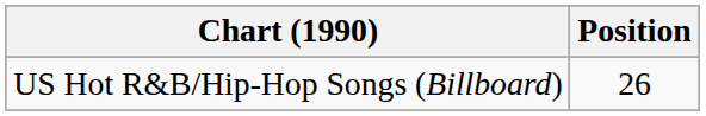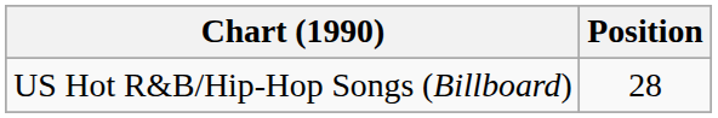US Hot R&B/Hip-Hop Songs (Billboard) | Position: 26 -> 28
